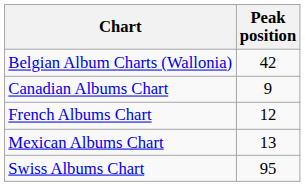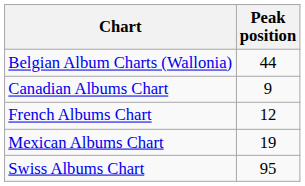Belgian Album Charts (Wallonia) | Peak position: 42 -> 44
Mexican Albums Chart | Peak position: 13 -> 19
